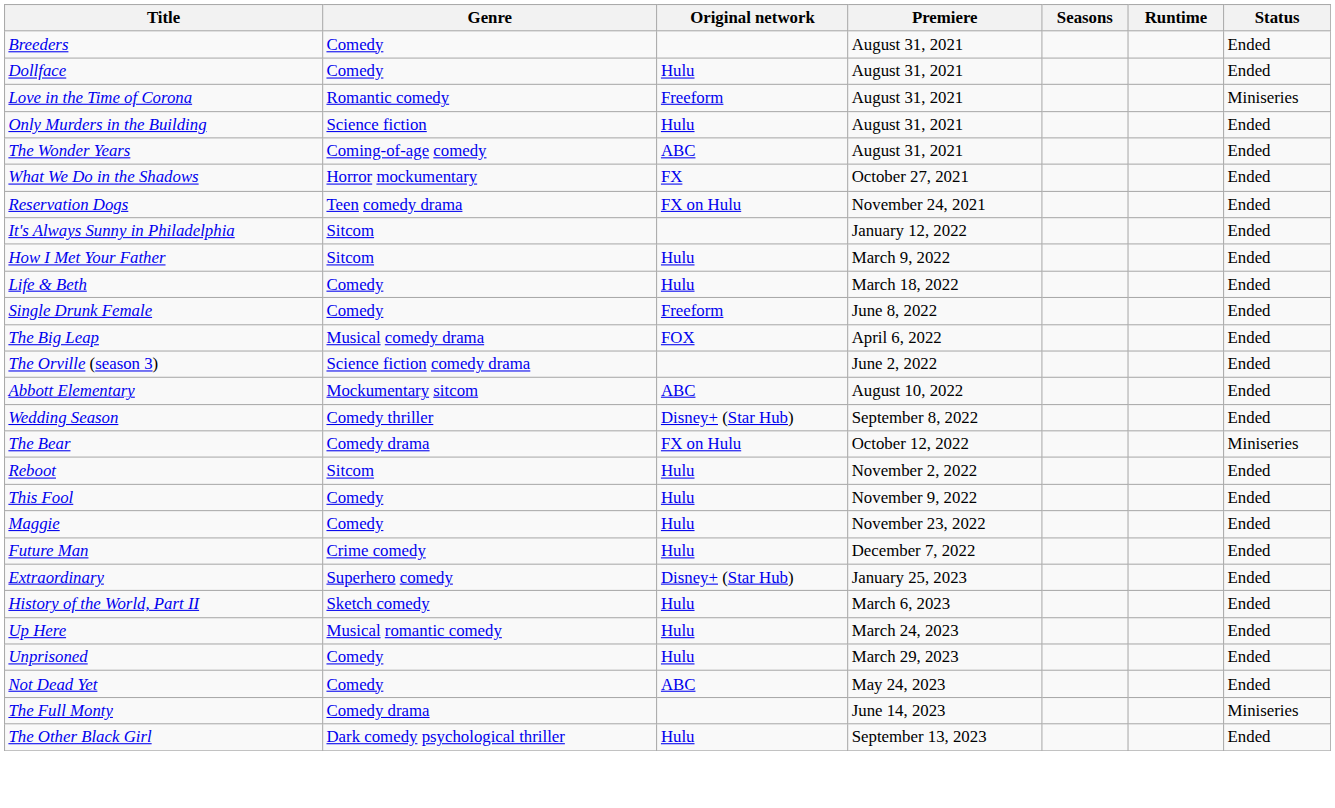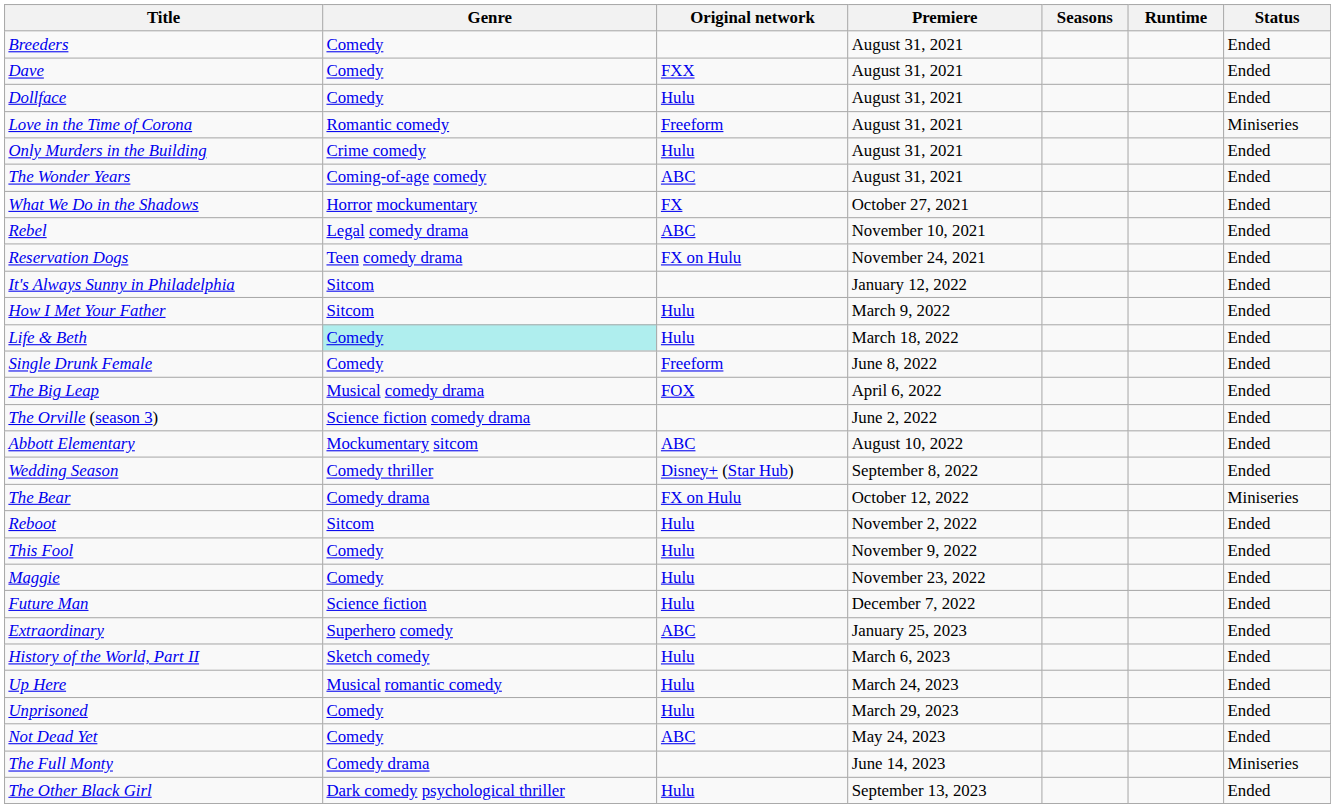+ row: Dave | Comedy | FXX | August 31, 2021 | Ended
Only Murders in the Building | Genre: Science fiction -> Crime comedy
+ row: Rebel | Legal comedy drama | ABC | November 10, 2021 | Ended
Life & Beth | Genre: no background -> paleturquoise background
Future Man | Genre: Crime comedy -> Science fiction
Extraordinary | Original network: Disney+ (Star Hub) -> ABC
